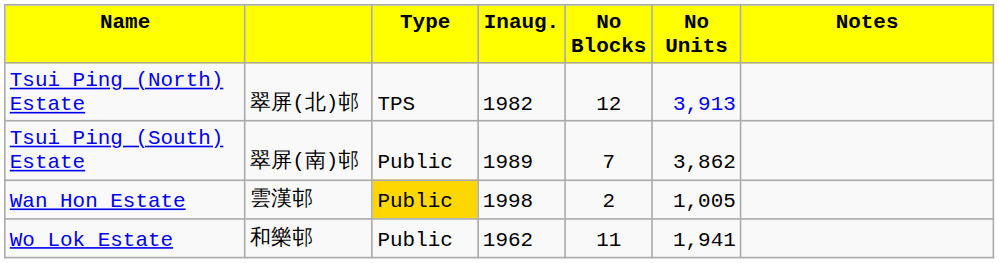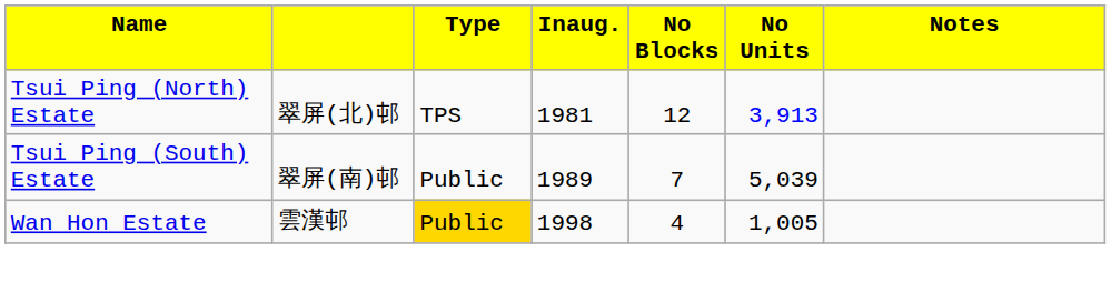Tsui Ping (North) Estate | column 4: 1982 -> 1981
Tsui Ping (South) Estate | column 6: 3,862 -> 5,039
Wan Hon Estate | column 5: 2 -> 4
- row: Wo Lok Estate | 和樂邨 | Public | 1962 | 11 | 1,941
